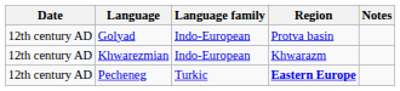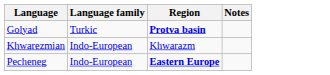- column: Date | 12th century AD | 12th century AD | 12th century AD
Golyad | Language family: Indo-European -> Turkic
Golyad | Region: normal -> bold
Pecheneg | Language family: Turkic -> Indo-European
